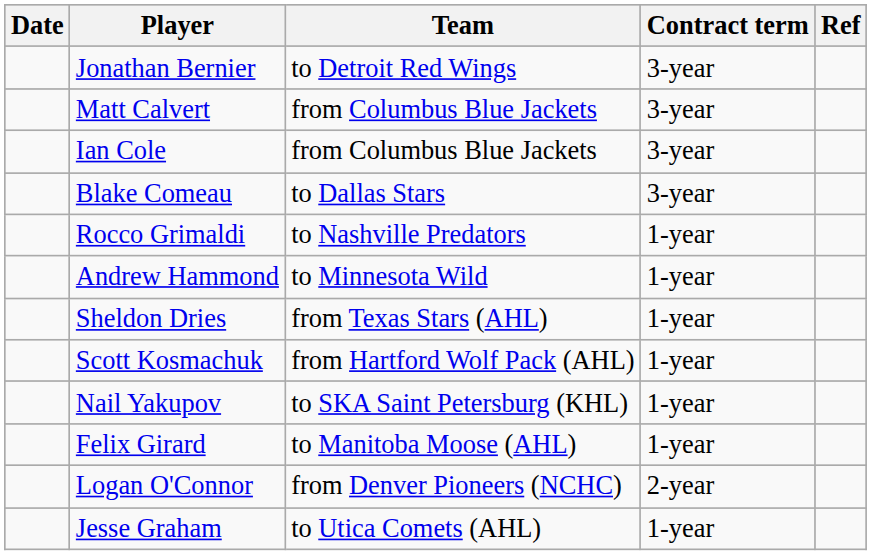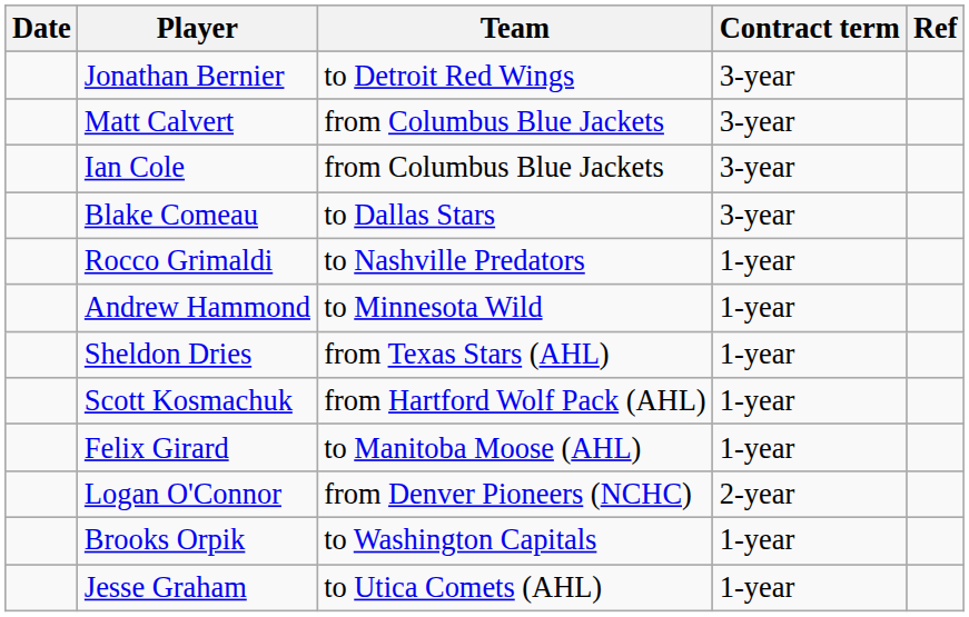- row: Nail Yakupov | to SKA Saint Petersburg (KHL) | 1-year
+ row: Brooks Orpik | to Washington Capitals | 1-year
